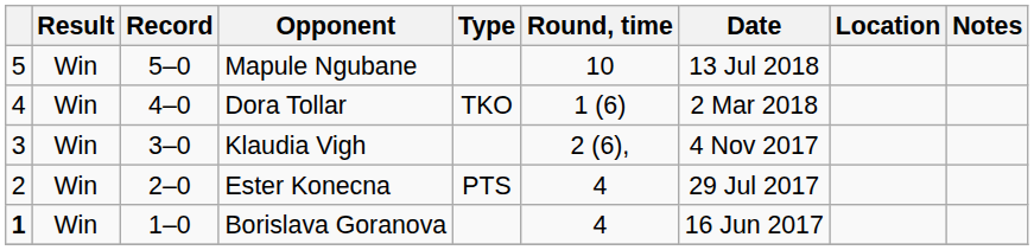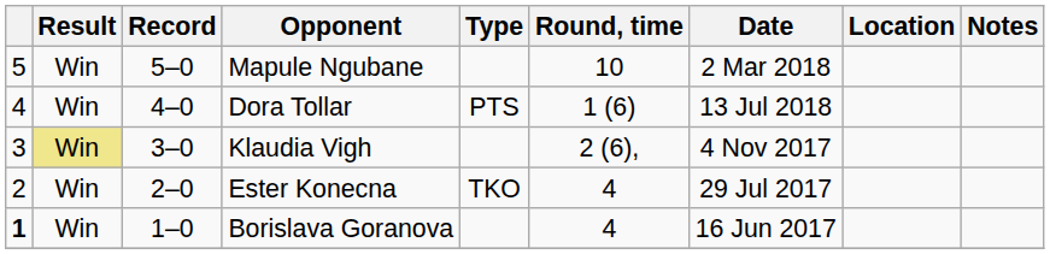Mapule Ngubane | Date: 13 Jul 2018 -> 2 Mar 2018
Dora Tollar | Type: TKO -> PTS
Dora Tollar | Date: 2 Mar 2018 -> 13 Jul 2018
Klaudia Vigh | Result: no background -> khaki background
Ester Konecna | Type: PTS -> TKO
